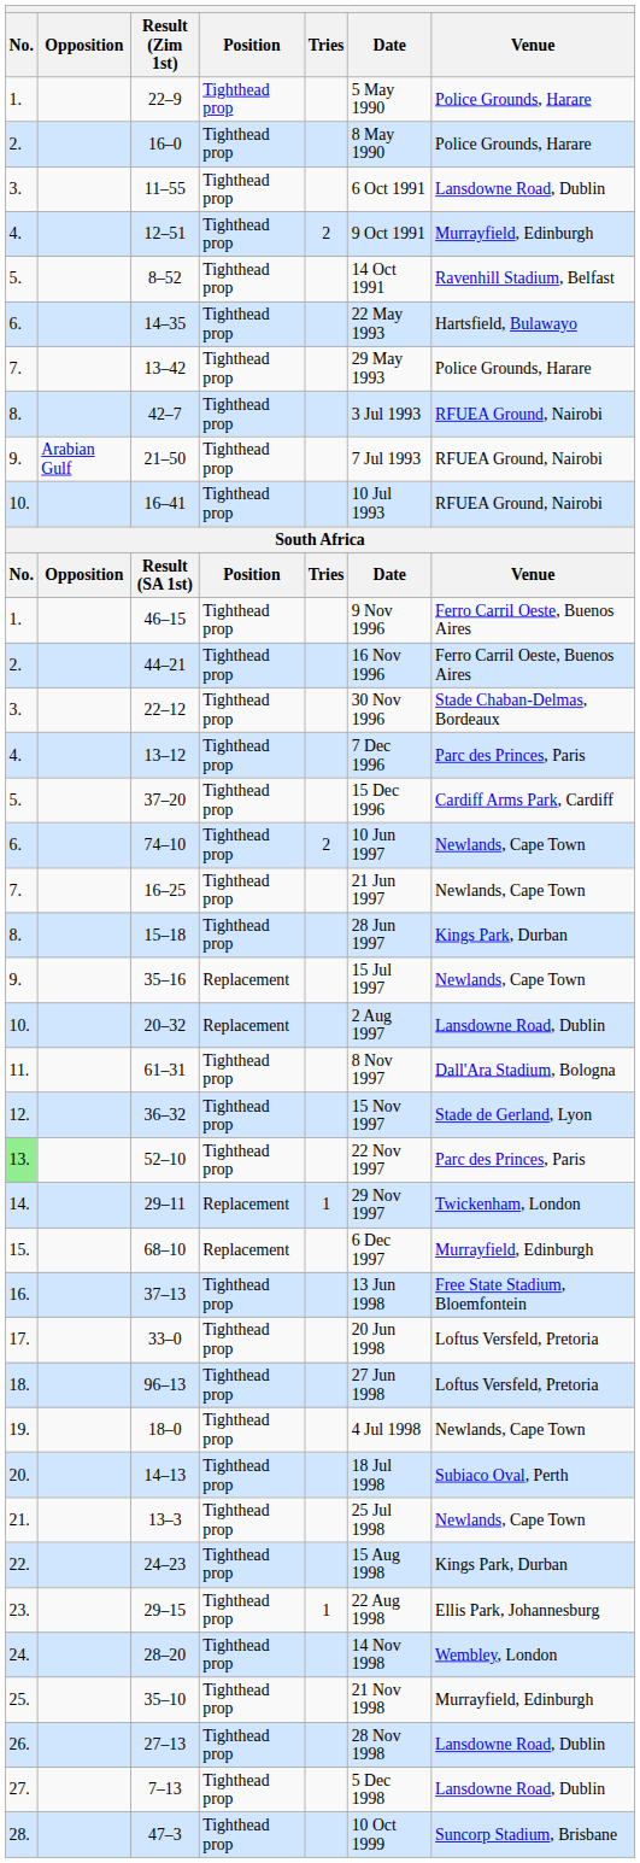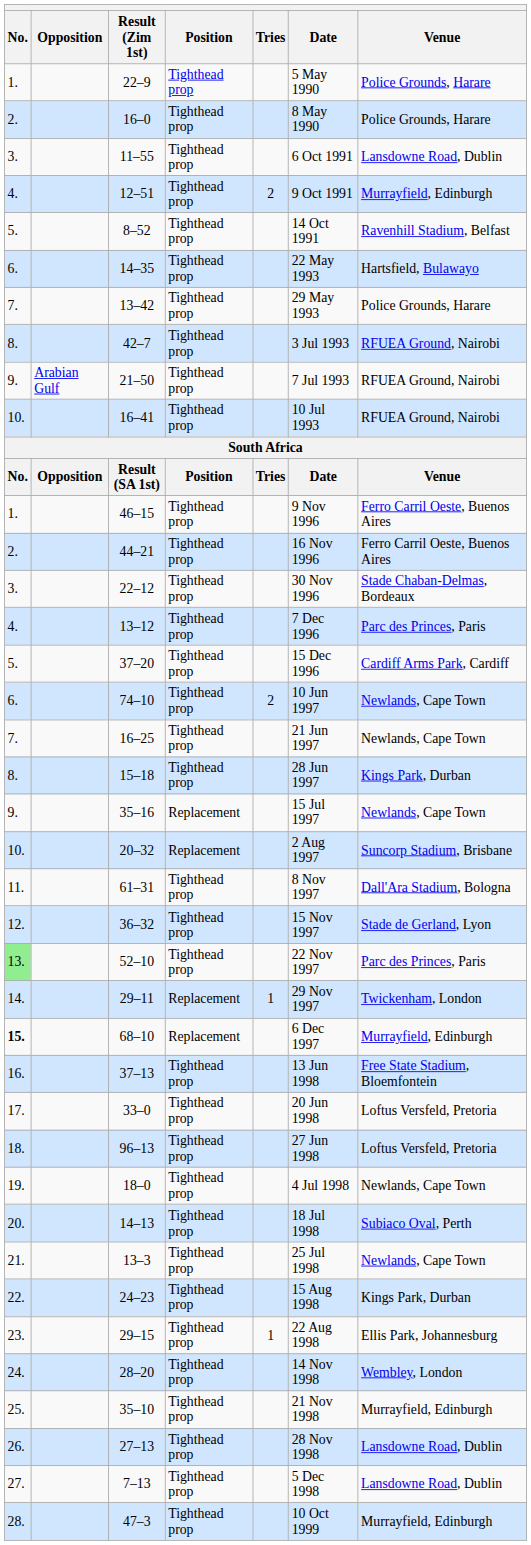20–32 | Venue: Lansdowne Road, Dublin -> Suncorp Stadium, Brisbane
68–10 | No.: normal -> bold
47–3 | Venue: Suncorp Stadium, Brisbane -> Murrayfield, Edinburgh
